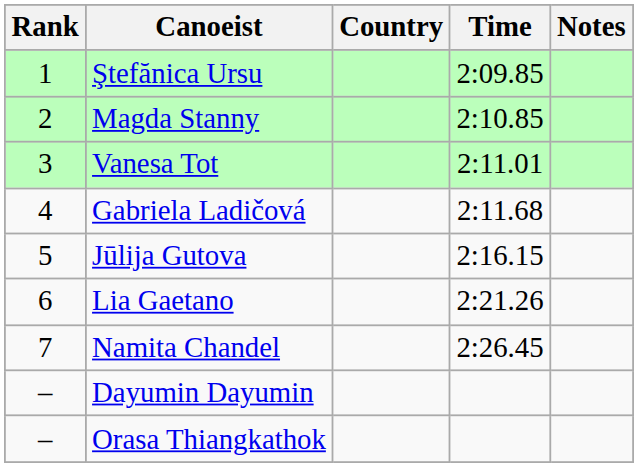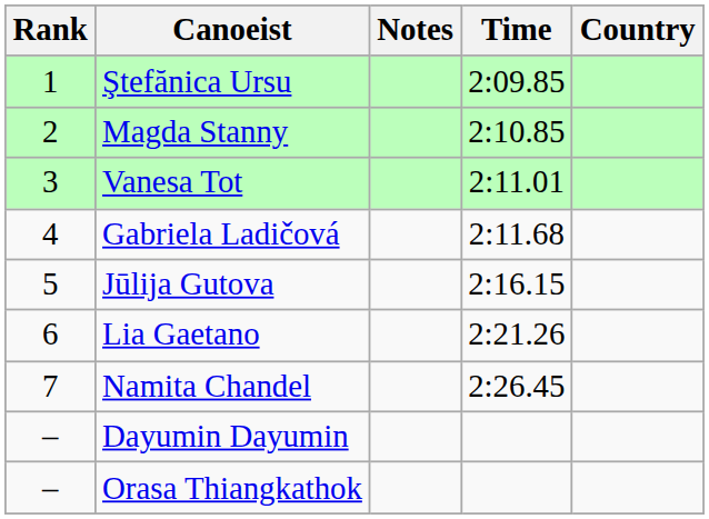columns swapped: Country <-> Notes
